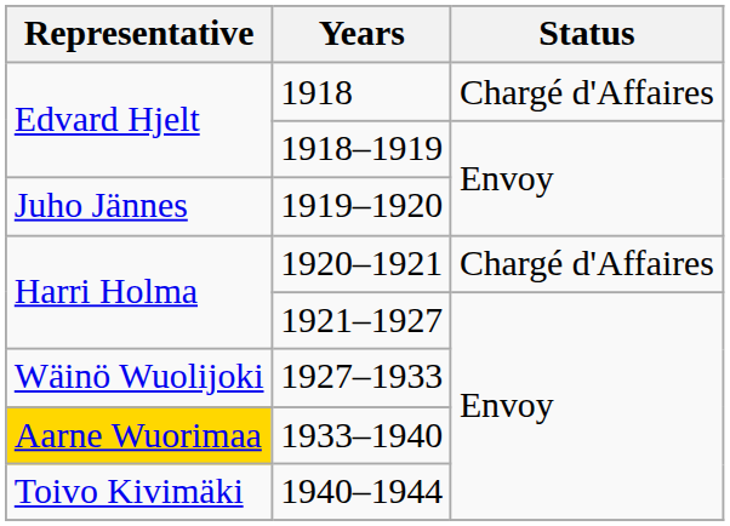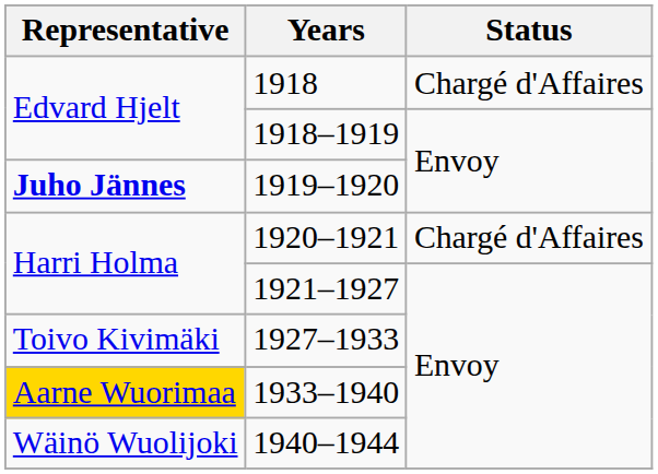1919–1920 | Representative: normal -> bold
1927–1933 | Representative: Wäinö Wuolijoki -> Toivo Kivimäki
1940–1944 | Representative: Toivo Kivimäki -> Wäinö Wuolijoki
